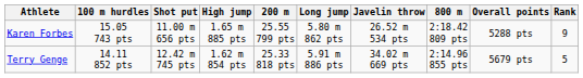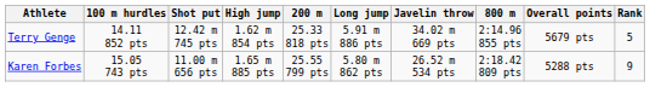rows swapped: Karen Forbes <-> Terry Genge
